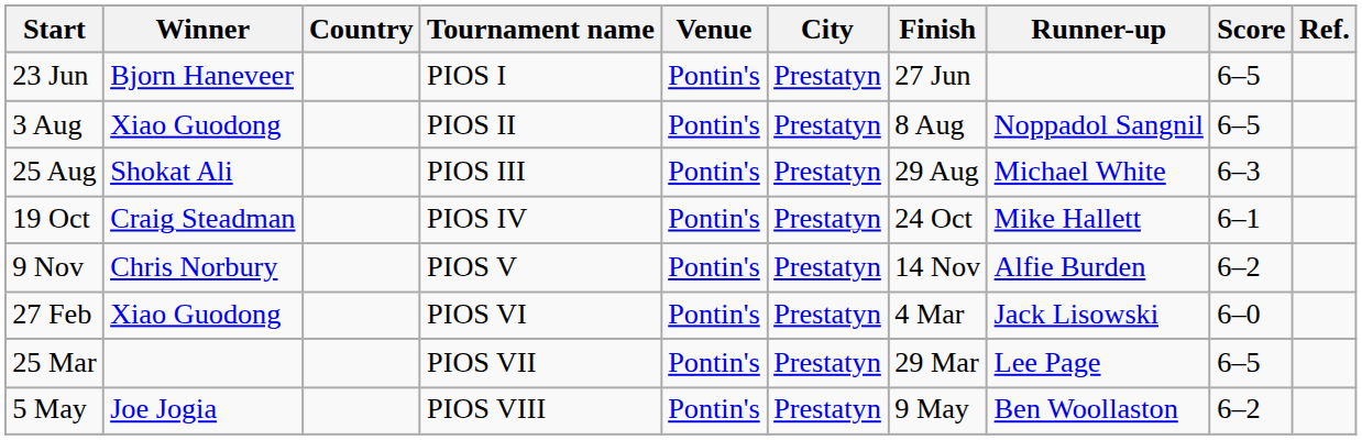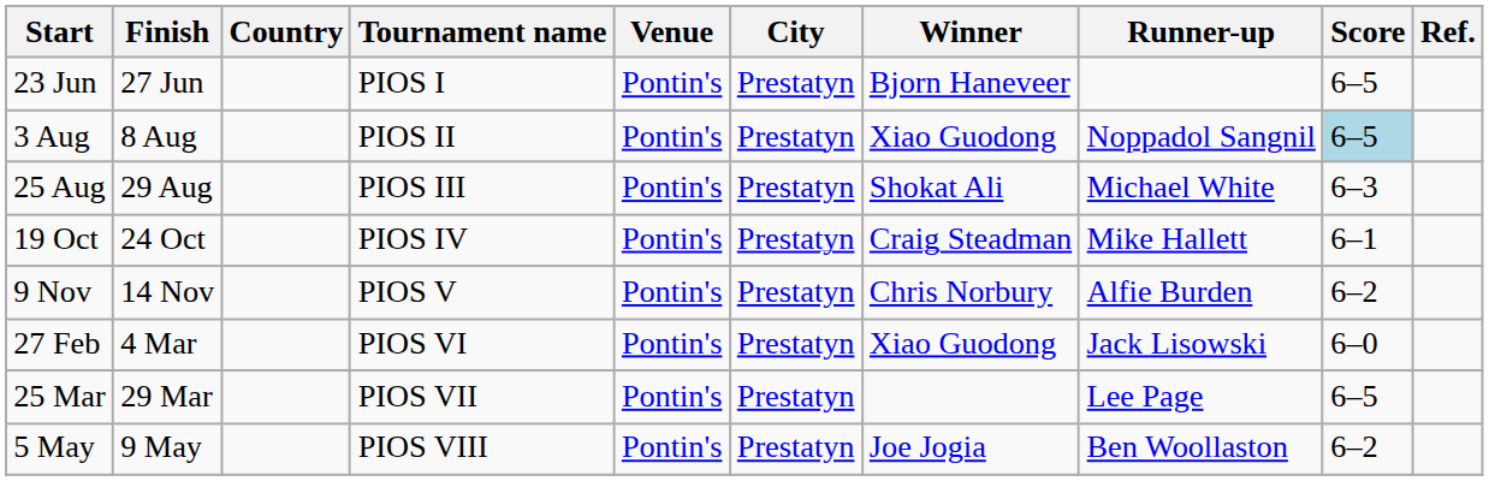columns swapped: Finish <-> Winner
3 Aug | Score: no background -> lightblue background
